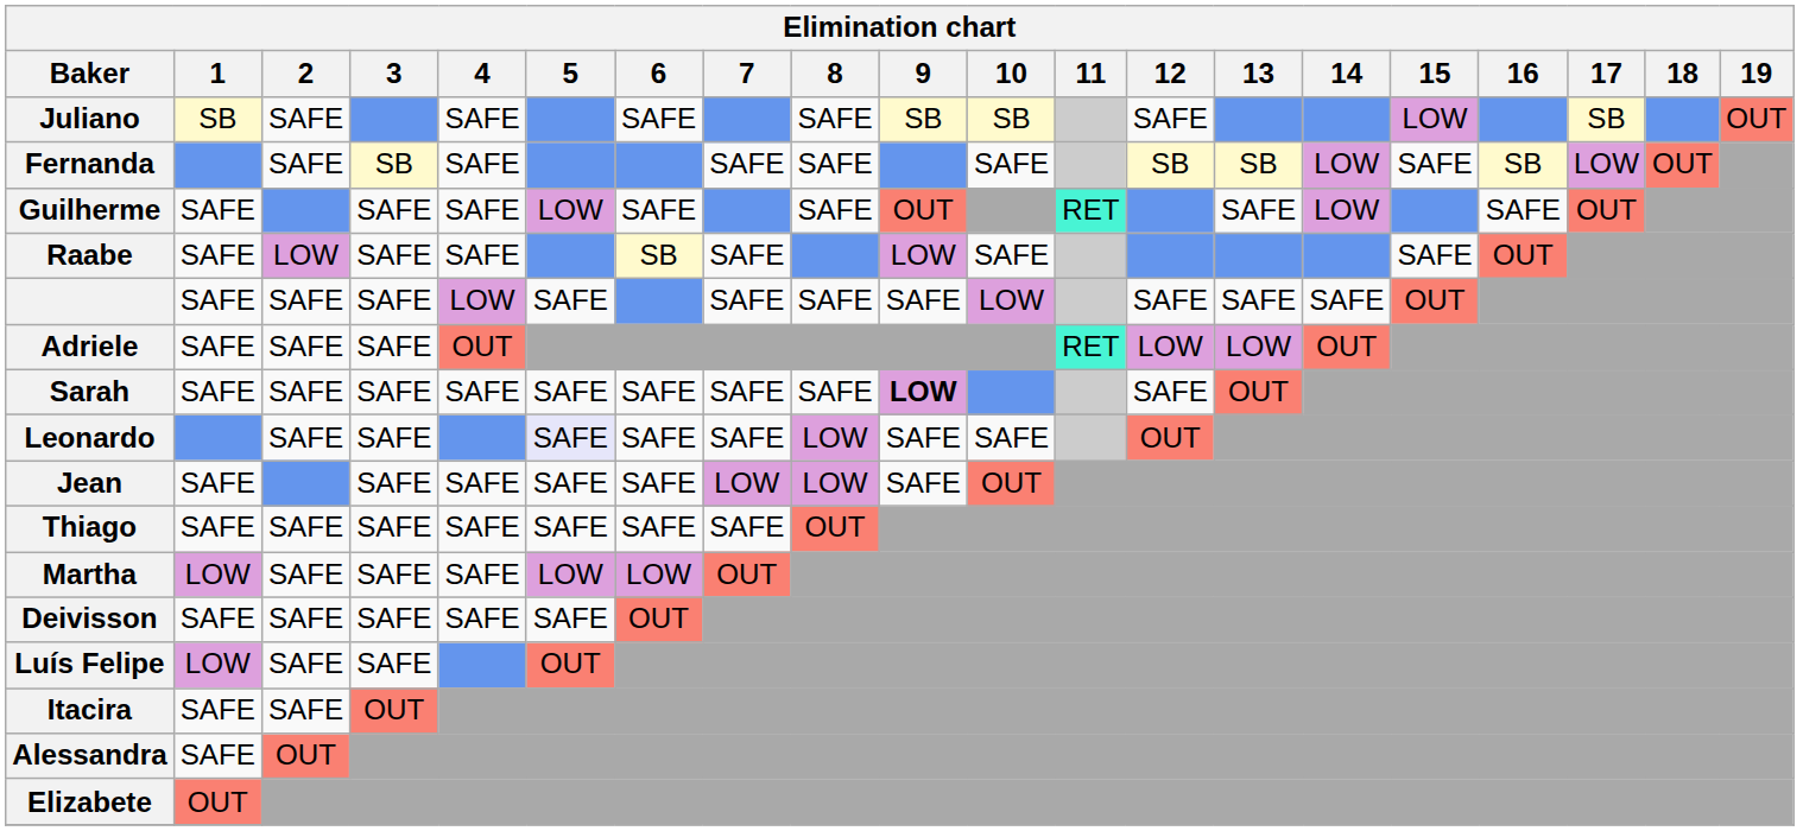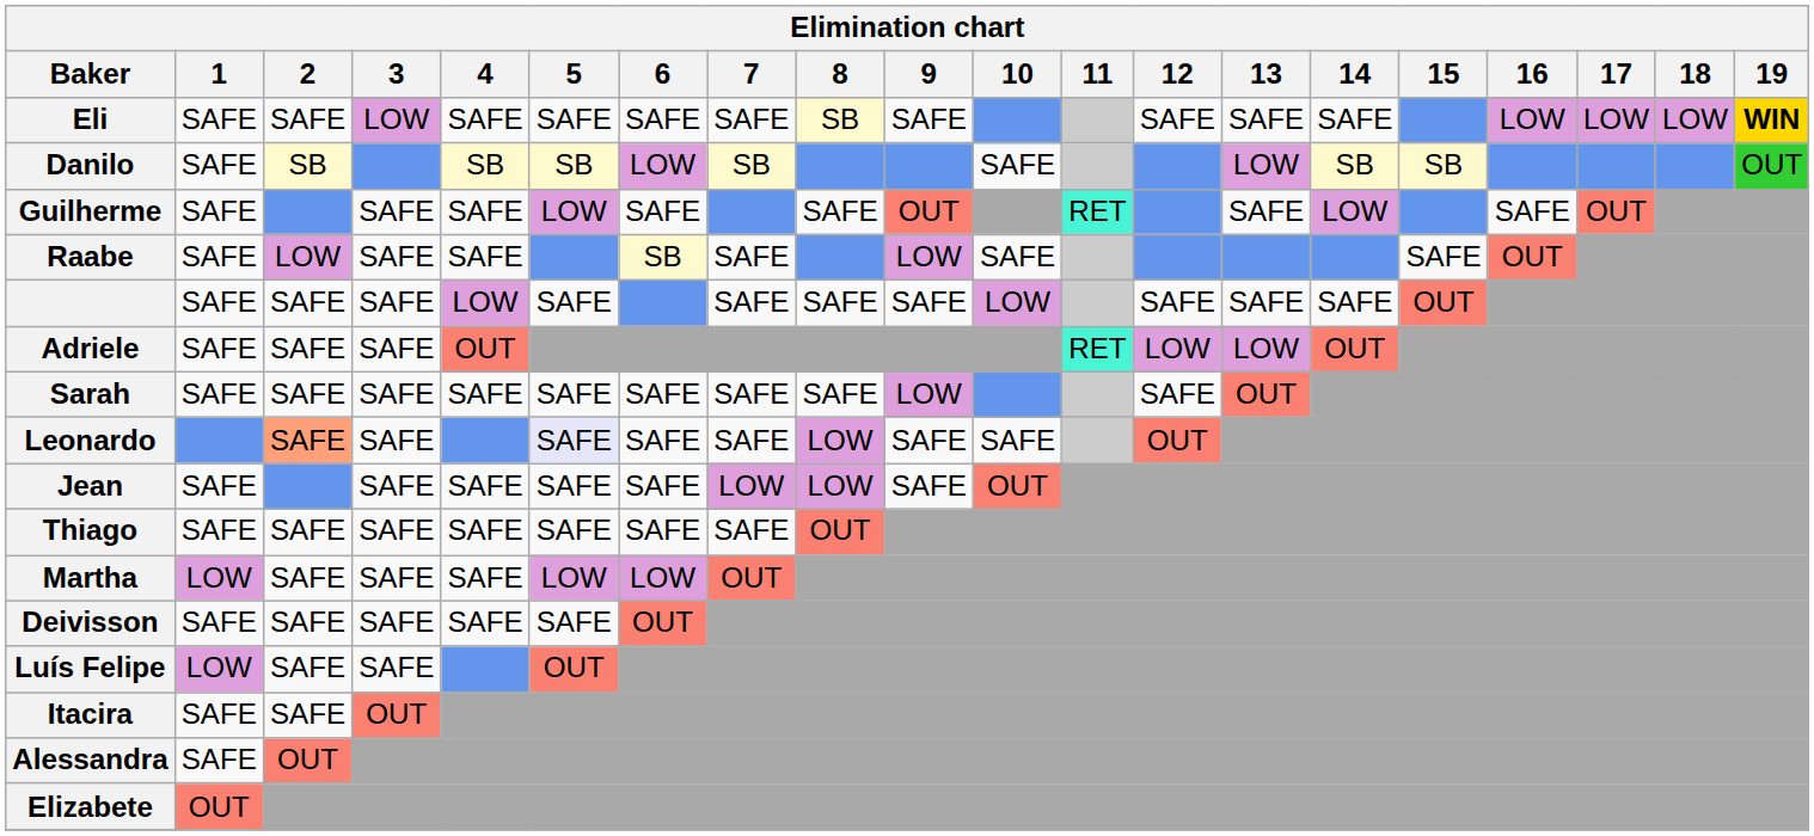+ row: Eli | SAFE | SAFE | LOW | SAFE | SAFE | SAFE | SAFE | SB | SAFE | SAFE | SAFE | SAFE | LOW | LOW | LOW | WIN
+ row: Danilo | SAFE | SB | SB | SB | LOW | SB | SAFE | LOW | SB | SB | OUT
- row: Juliano | SB | SAFE | SAFE | SAFE | SAFE | SB | SB | SAFE | LOW | SB | OUT
- row: Fernanda | SAFE | SB | SAFE | SAFE | SAFE | SAFE | SB | SB | LOW | SAFE | SB | LOW | OUT
Sarah | 9: bold -> normal
Leonardo | 2: no background -> lightsalmon background
